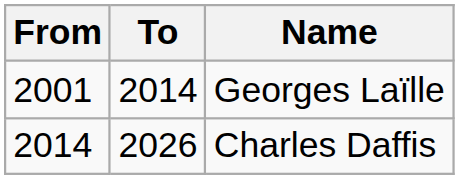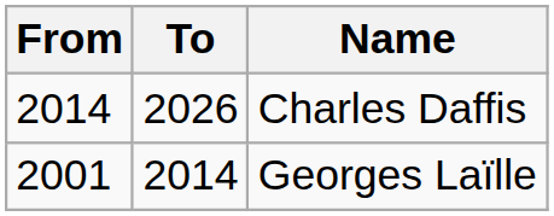rows swapped: Georges Laïlle <-> Charles Daffis
